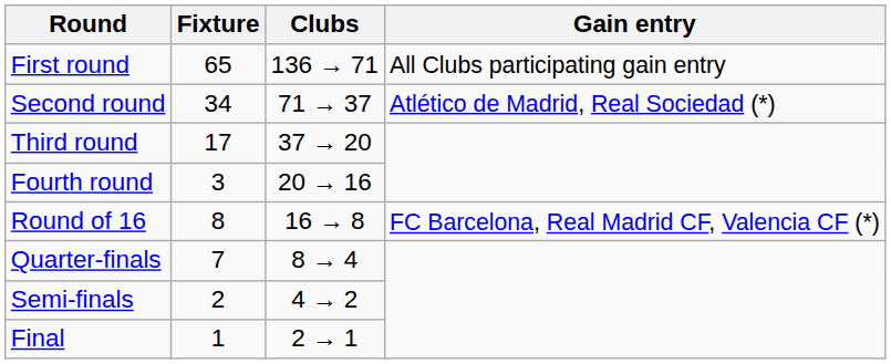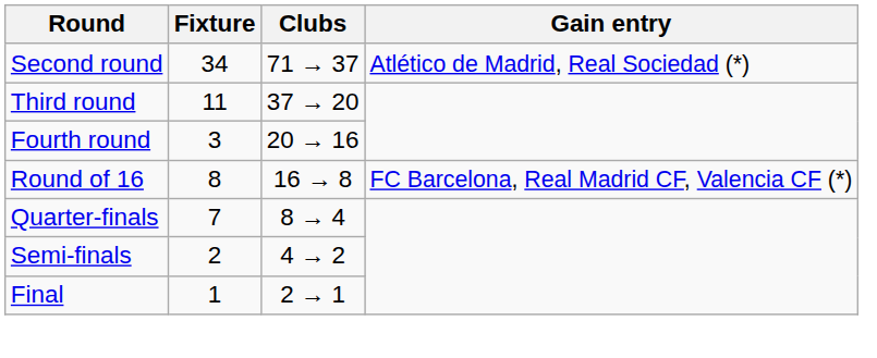- row: First round | 65 | 136 → 71 | All Clubs participating gain entry
Third round | Fixture: 17 -> 11
